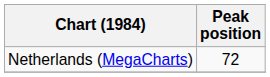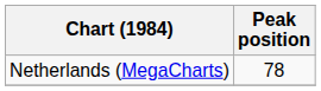Netherlands (MegaCharts) | Peak position: 72 -> 78
